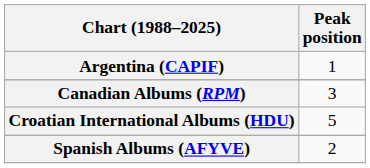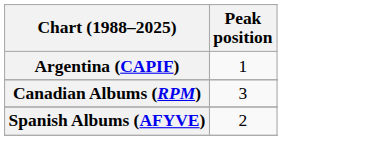- row: Croatian International Albums (HDU) | 5
